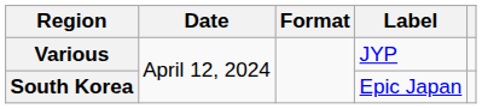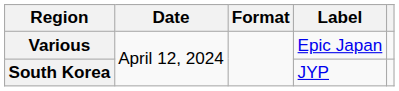Various | Label: JYP -> Epic Japan
South Korea | Label: Epic Japan -> JYP
